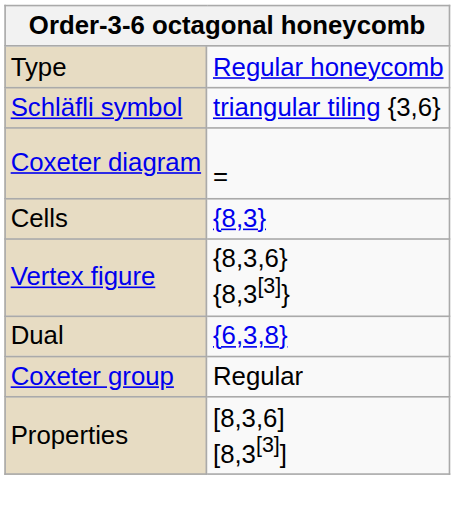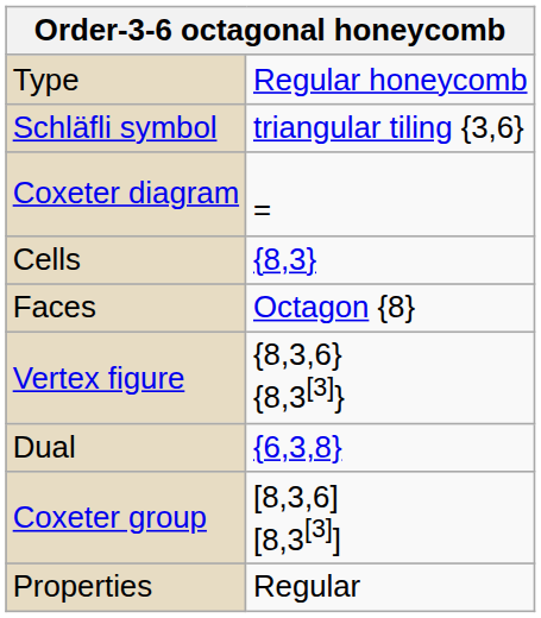+ row: Faces | Octagon {8}
Coxeter group | column 2: Regular -> [8,3,6] [8,3[3]]
Properties | column 2: [8,3,6] [8,3[3]] -> Regular
